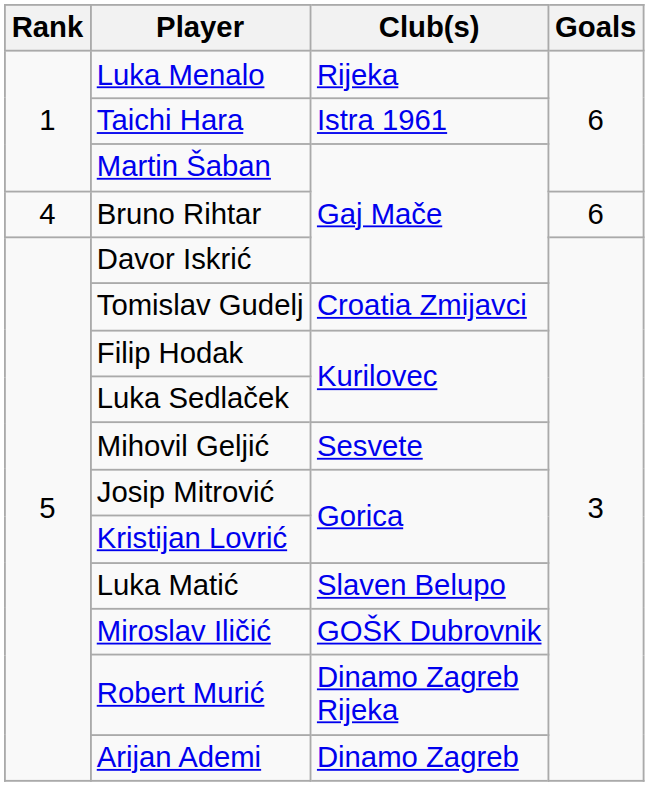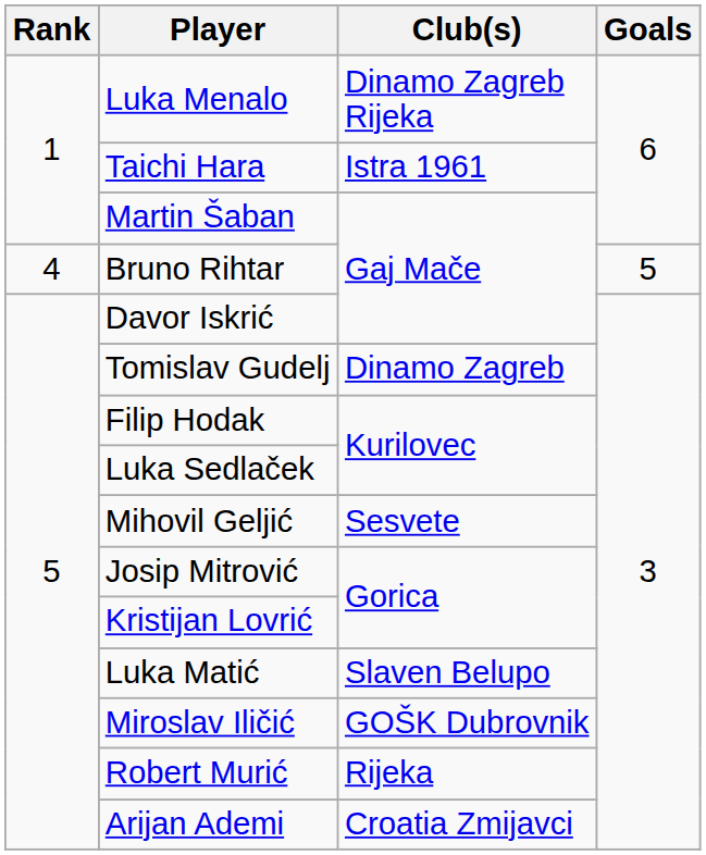Luka Menalo | Club(s): Rijeka -> Dinamo Zagreb Rijeka
Bruno Rihtar | Goals: 6 -> 5
Tomislav Gudelj | Club(s): Croatia Zmijavci -> Dinamo Zagreb
Robert Murić | Club(s): Dinamo Zagreb Rijeka -> Rijeka
Arijan Ademi | Club(s): Dinamo Zagreb -> Croatia Zmijavci
